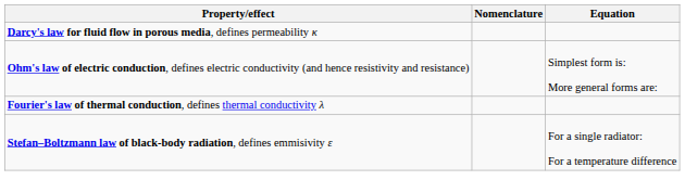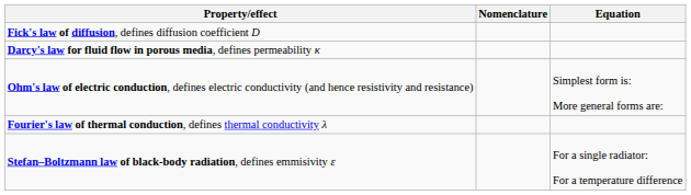+ row: Fick's law of diffusion, defines diffusion coefficient D
